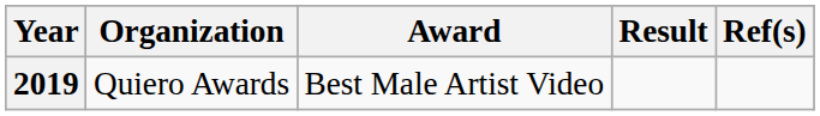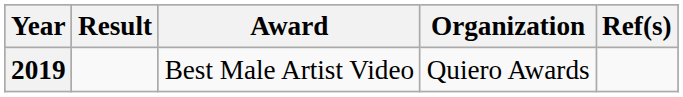columns swapped: Organization <-> Result
